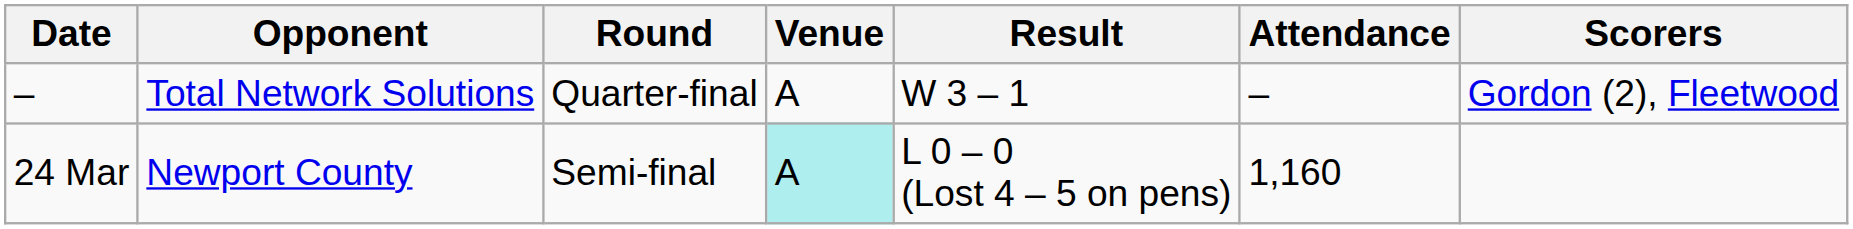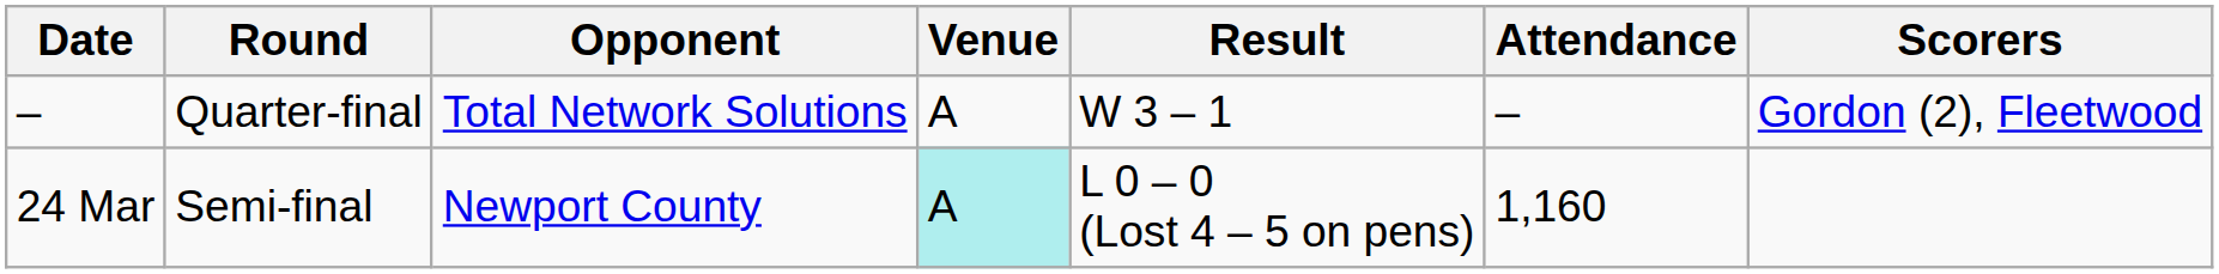columns swapped: Round <-> Opponent
